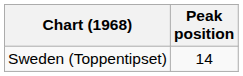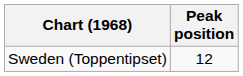Sweden (Toppentipset) | Peak position: 14 -> 12
